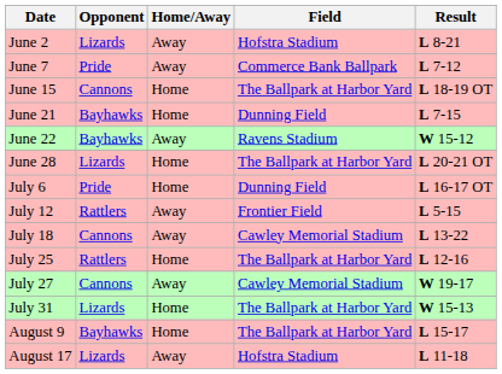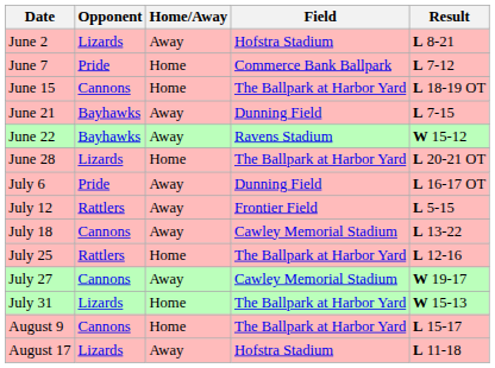June 7 | Home/Away: Away -> Home
June 21 | Home/Away: Home -> Away
July 6 | Home/Away: Home -> Away
August 9 | Opponent: Bayhawks -> Cannons
